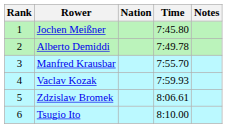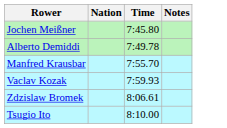- column: Rank | 1 | 2 | 3 | 4 | 5 | 6
